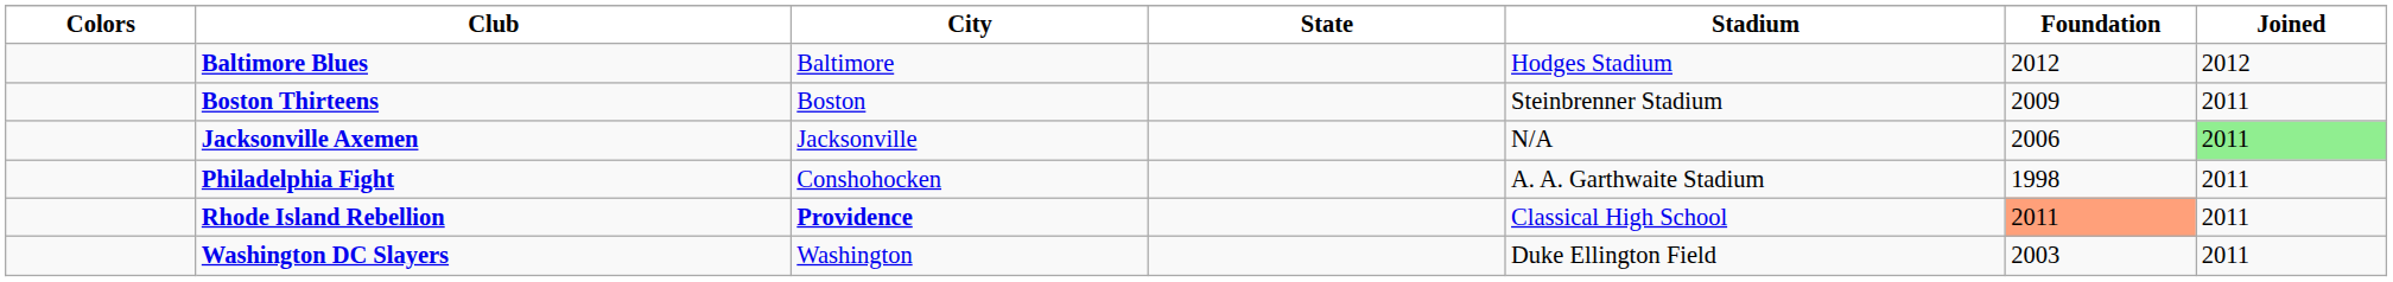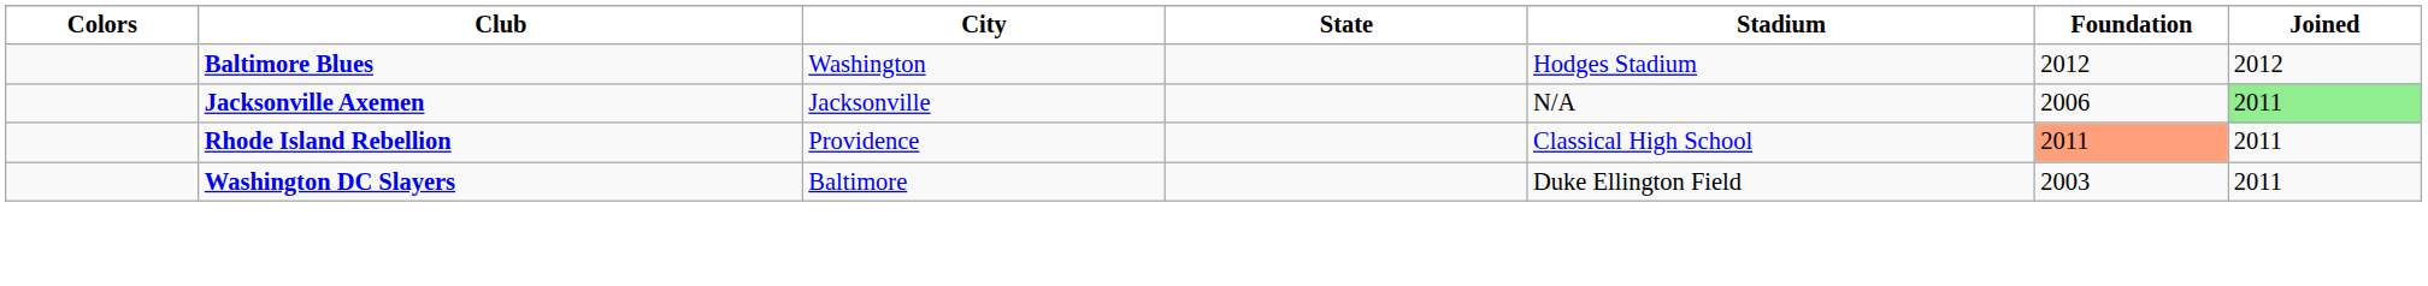Baltimore Blues | City: Baltimore -> Washington
- row: Boston Thirteens | Boston | Steinbrenner Stadium | 2009 | 2011
- row: Philadelphia Fight | Conshohocken | A. A. Garthwaite Stadium | 1998 | 2011
Rhode Island Rebellion | City: bold -> normal
Washington DC Slayers | City: Washington -> Baltimore
